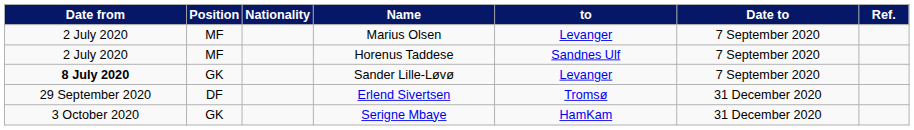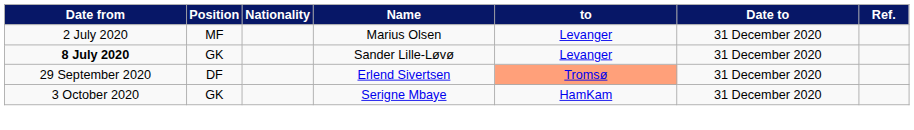Marius Olsen | Date to: 7 September 2020 -> 31 December 2020
- row: 2 July 2020 | MF | Horenus Taddese | Sandnes Ulf | 7 September 2020
Sander Lille-Løvø | Date to: 7 September 2020 -> 31 December 2020
Erlend Sivertsen | to: no background -> lightsalmon background
